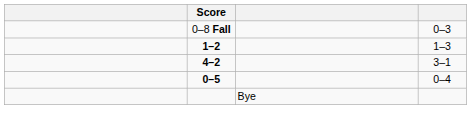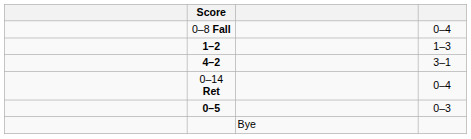0–8 Fall | column 4: 0–3 -> 0–4
+ row: 0–14 Ret | 0–4
0–5 | column 4: 0–4 -> 0–3
